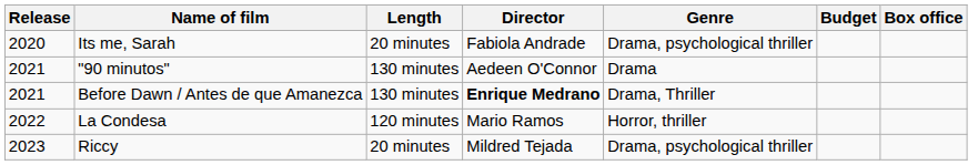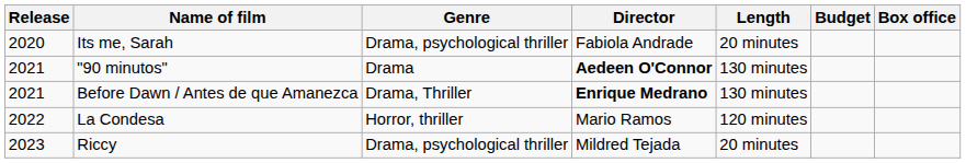columns swapped: Genre <-> Length
"90 minutos" | Director: normal -> bold
